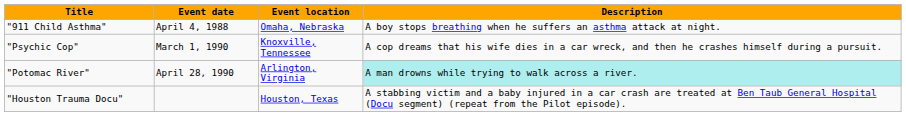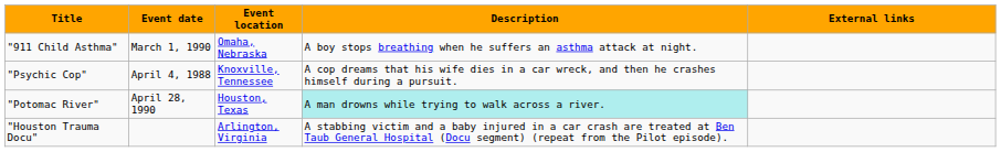+ column: External links
"911 Child Asthma" | Event date: April 4, 1988 -> March 1, 1990
"Psychic Cop" | Event date: March 1, 1990 -> April 4, 1988
"Potomac River" | Event location: Arlington, Virginia -> Houston, Texas
"Houston Trauma Docu" | Event location: Houston, Texas -> Arlington, Virginia
